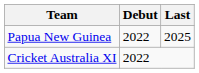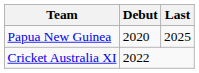Papua New Guinea | Debut: 2022 -> 2020
